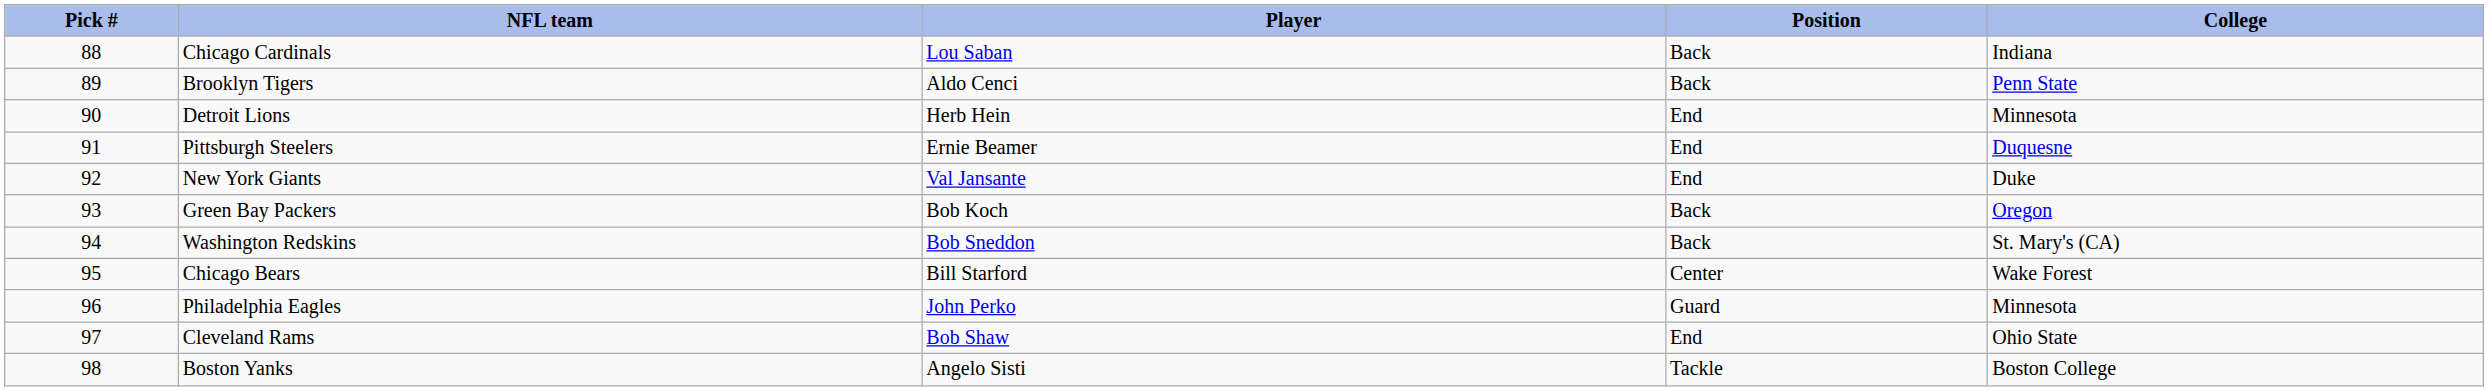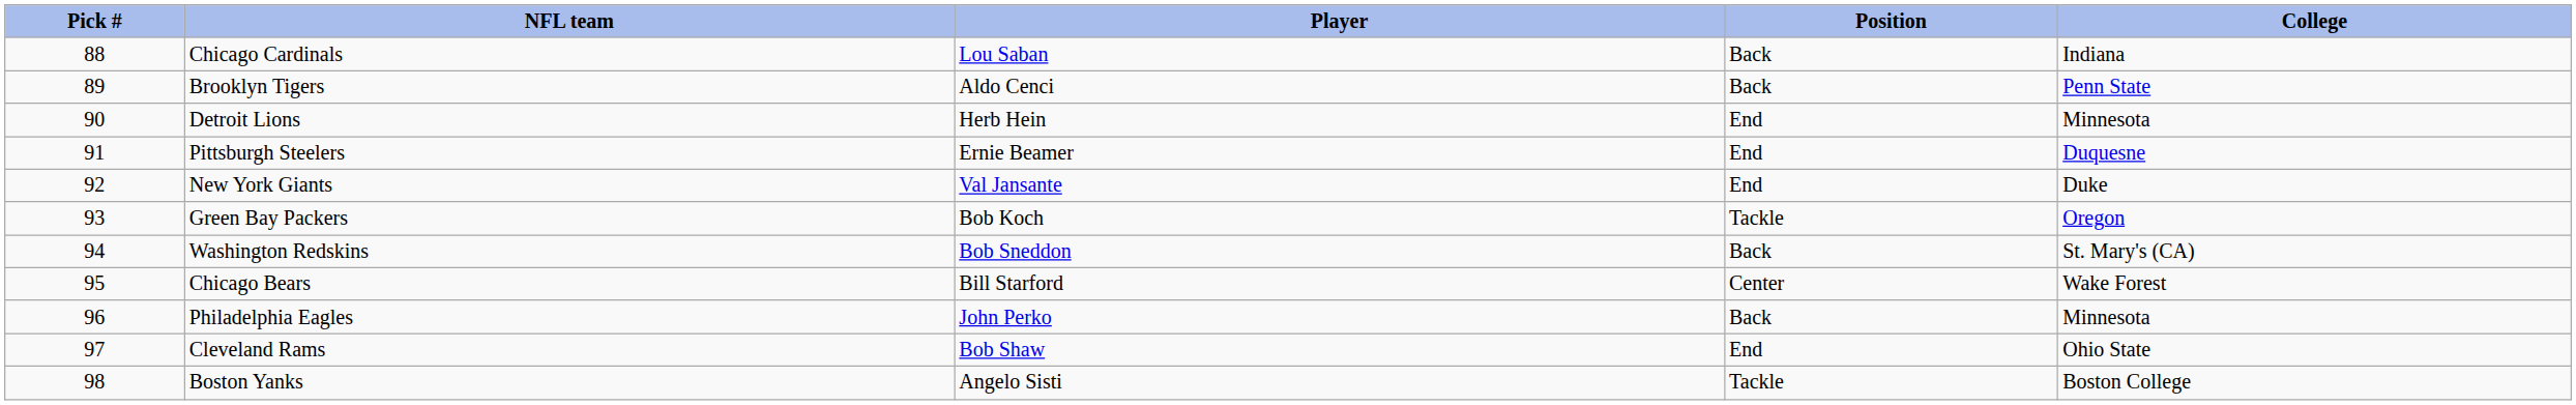Green Bay Packers | Position: Back -> Tackle
Philadelphia Eagles | Position: Guard -> Back
